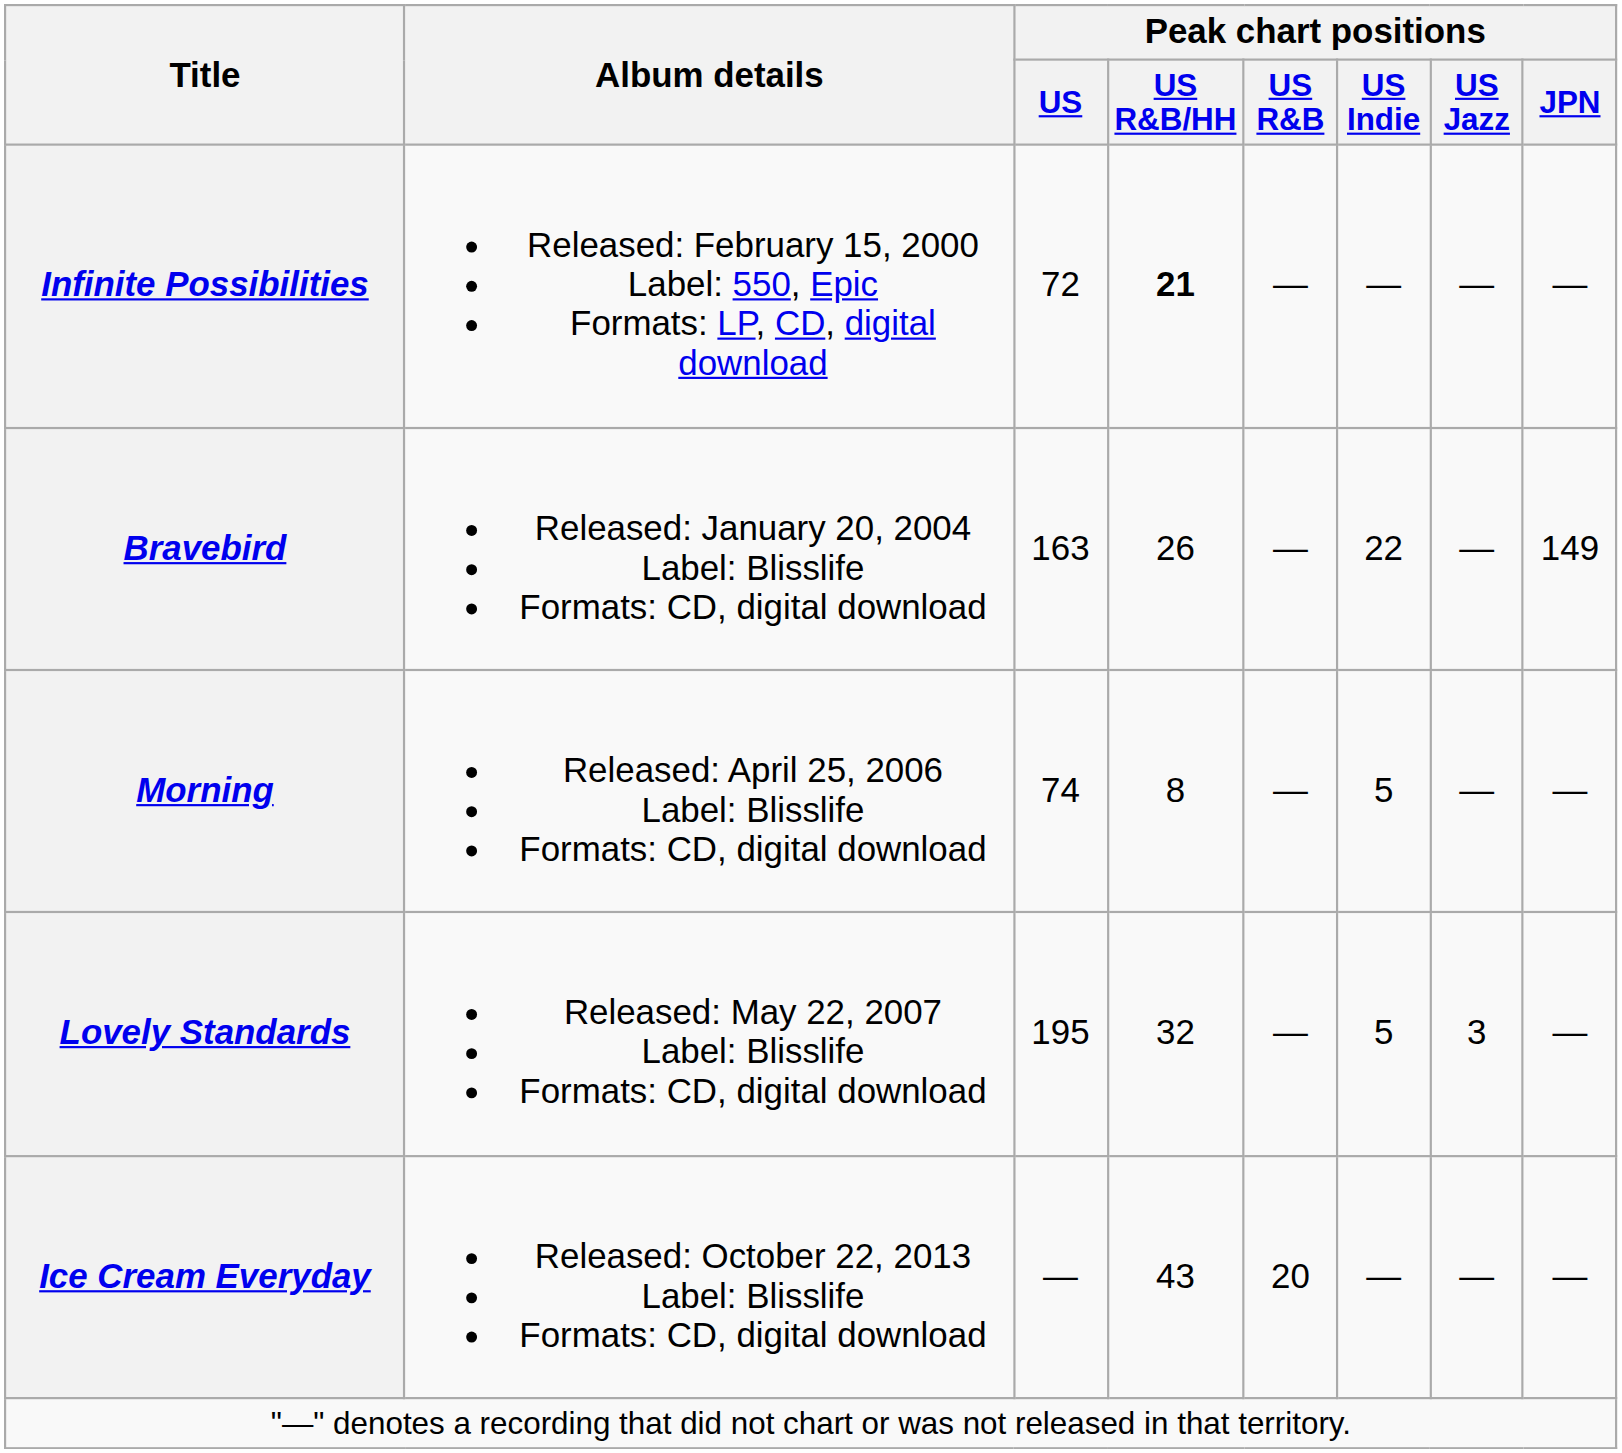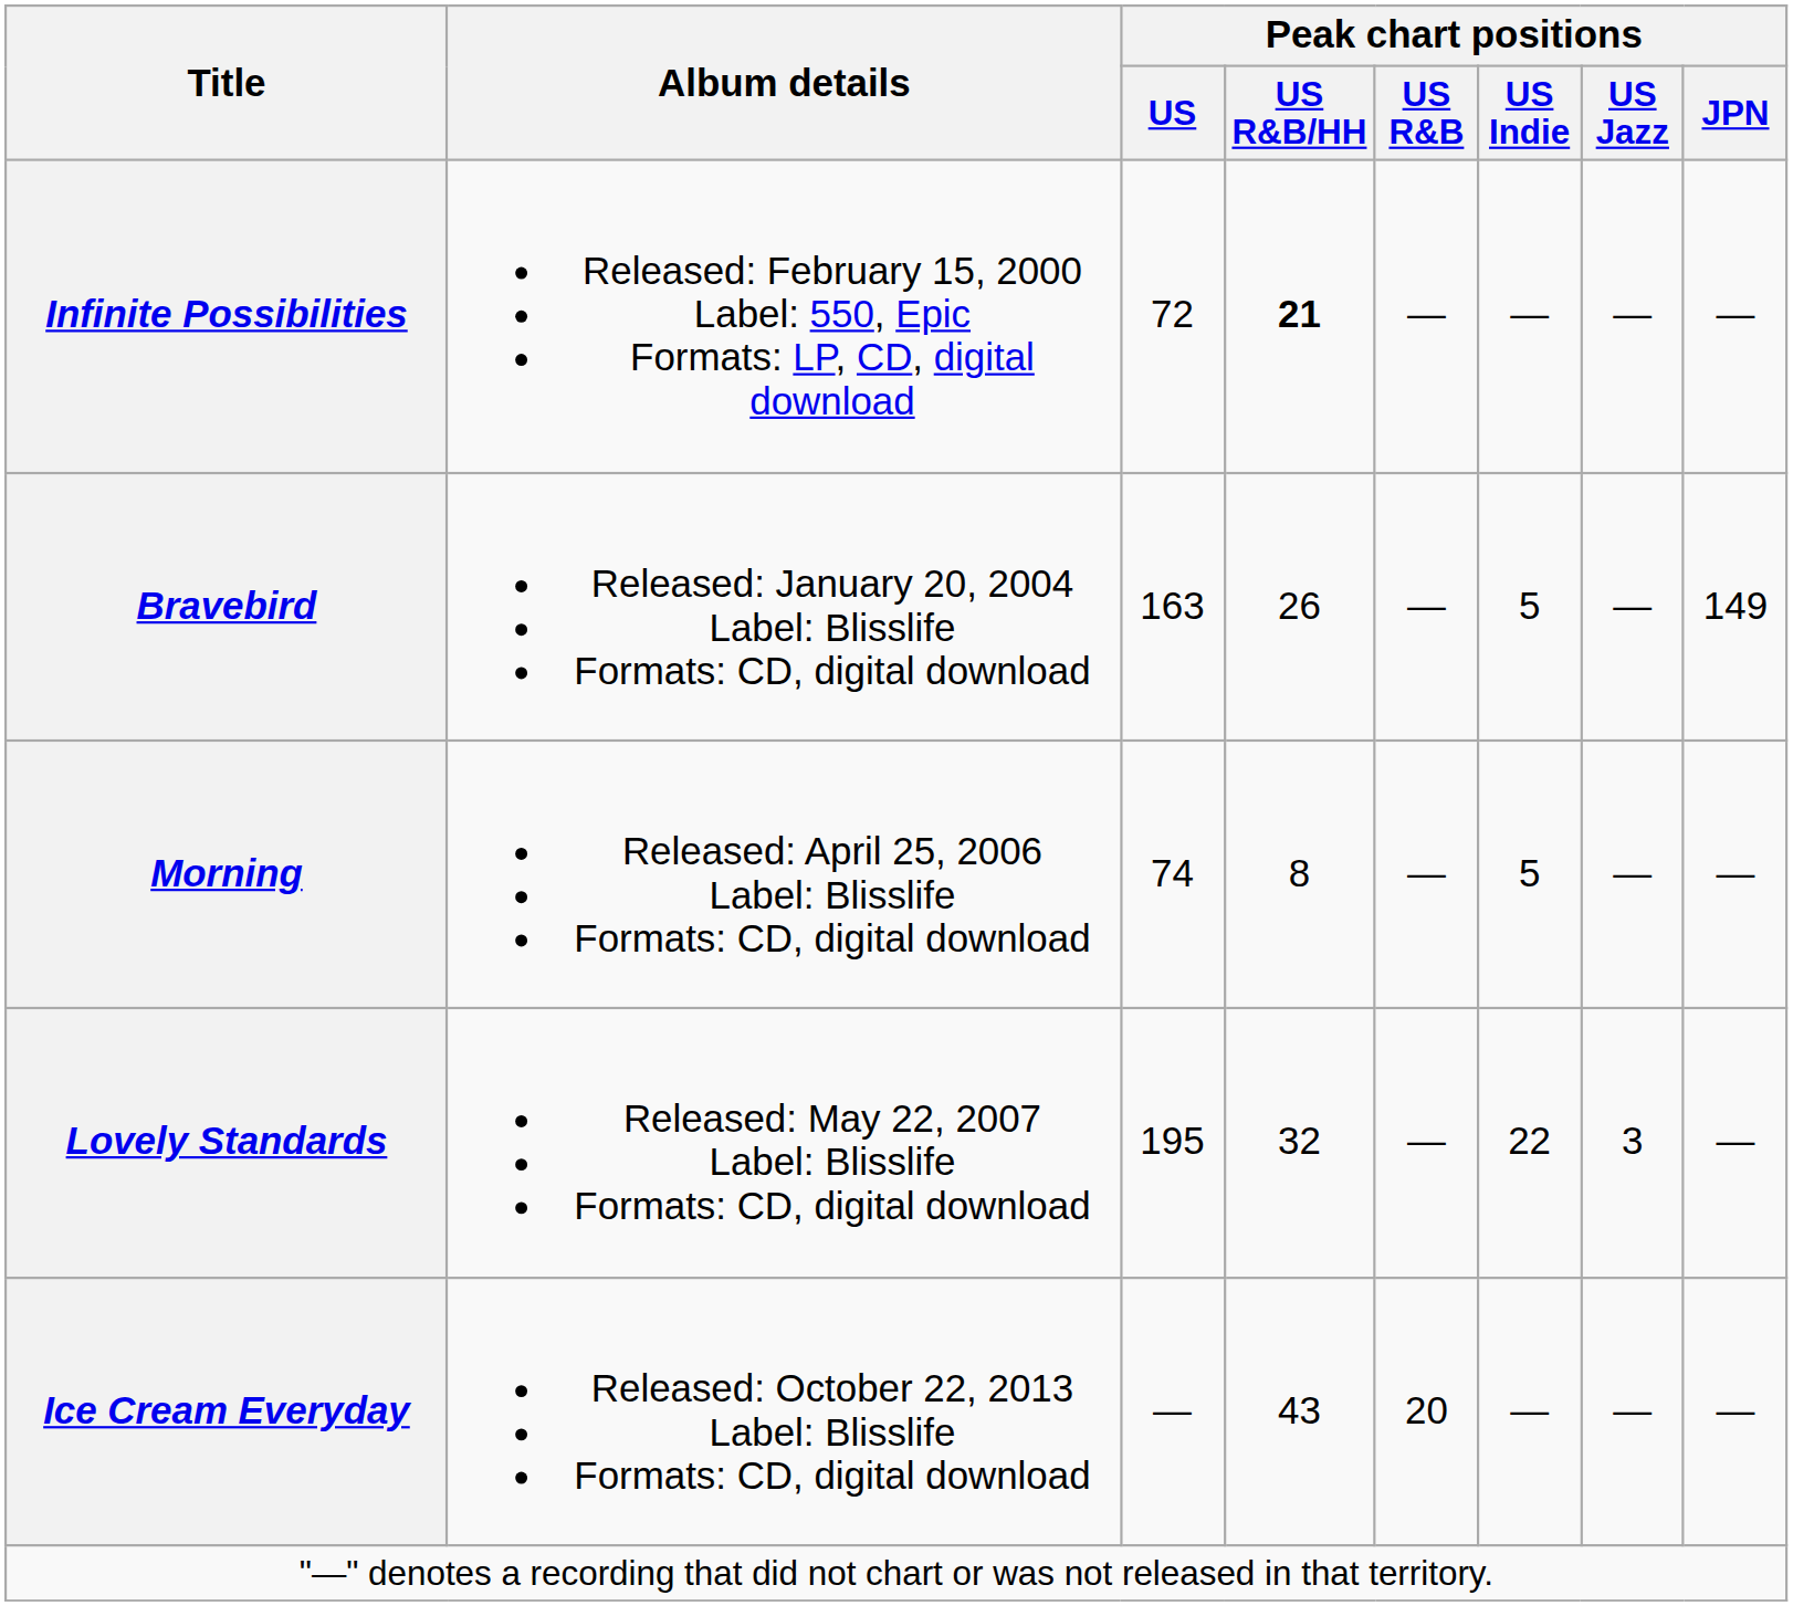Bravebird | Peak chart positions / US Indie: 22 -> 5
Lovely Standards | Peak chart positions / US Indie: 5 -> 22
